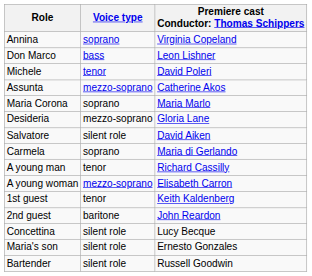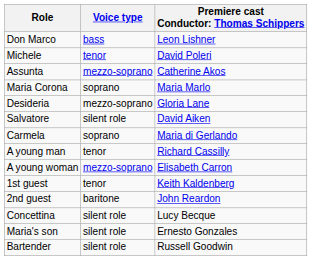- row: Annina | soprano | Virginia Copeland
